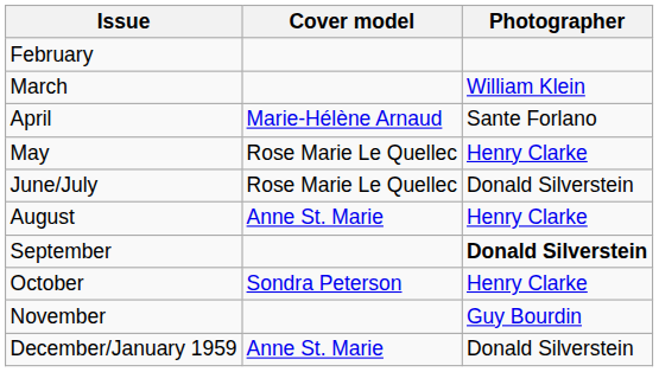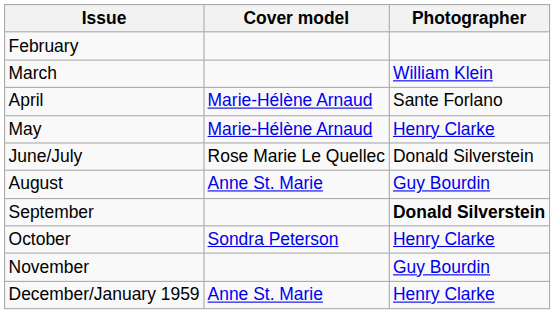May | Cover model: Rose Marie Le Quellec -> Marie-Hélène Arnaud
August | Photographer: Henry Clarke -> Guy Bourdin
December/January 1959 | Photographer: Donald Silverstein -> Henry Clarke
